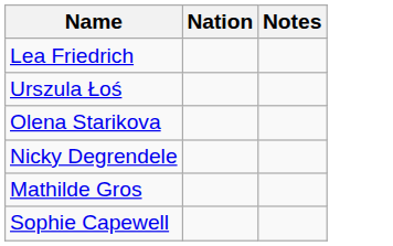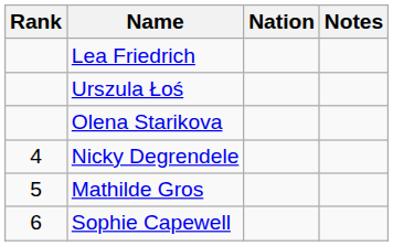+ column: Rank | 4 | 5 | 6
